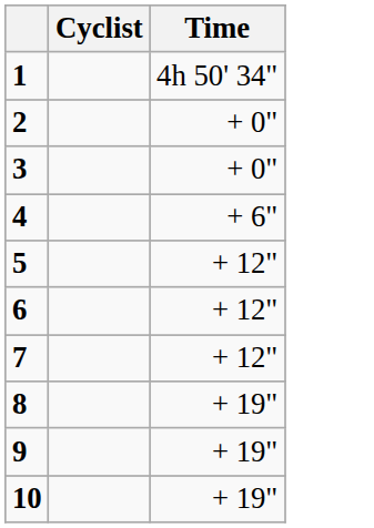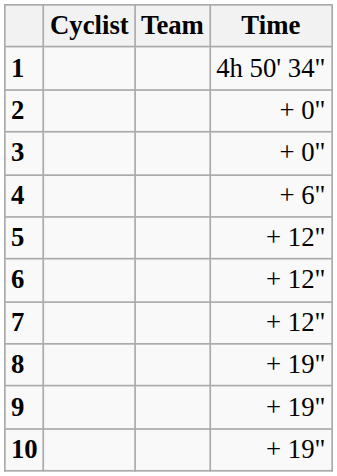+ column: Team
